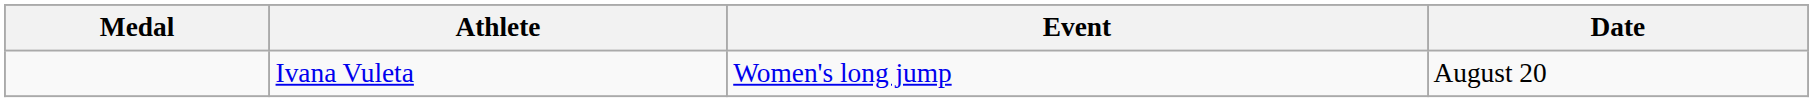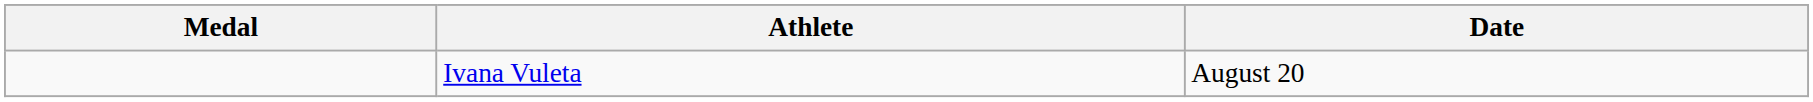- column: Event | Women's long jump
